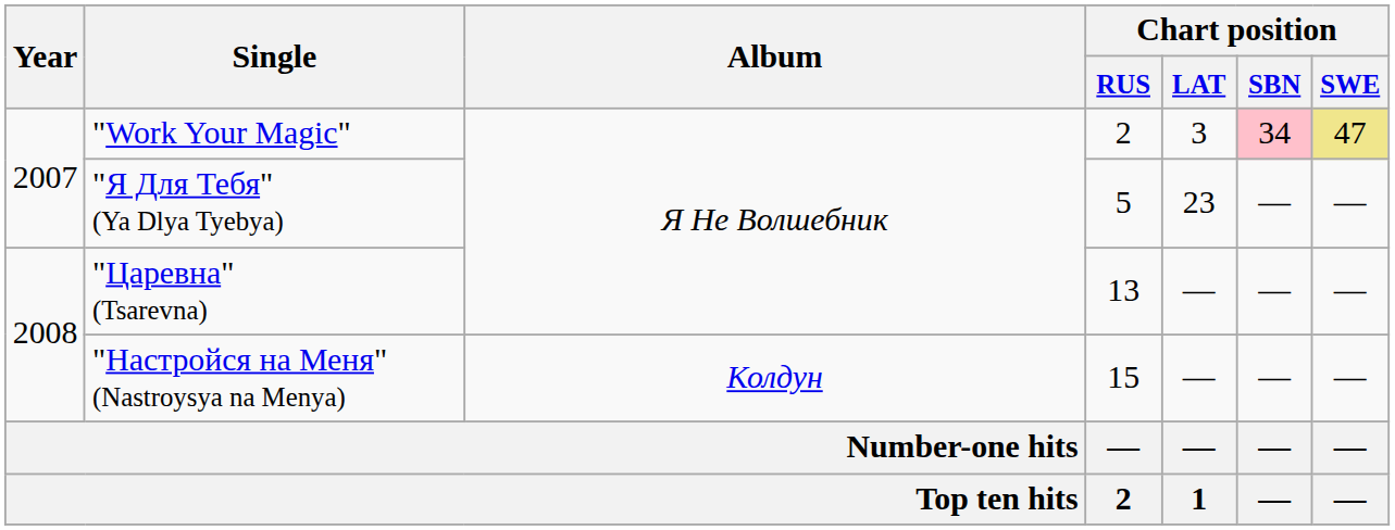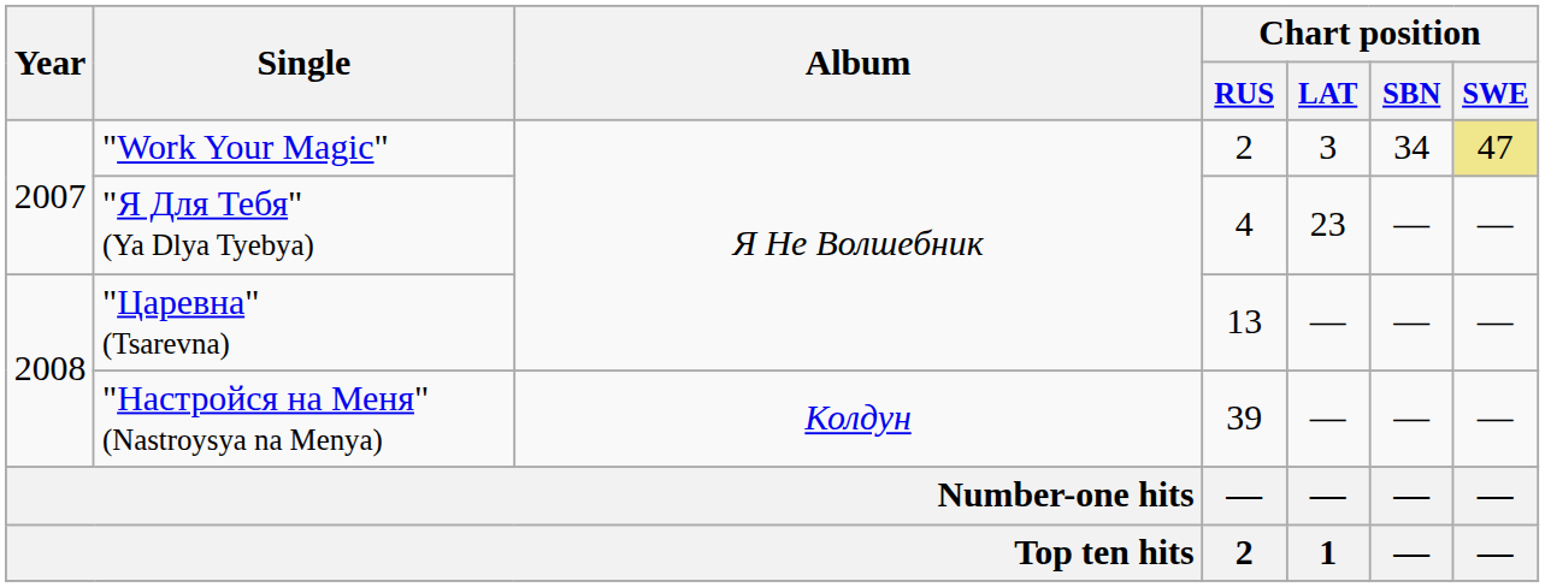"Work Your Magic" | Chart position / SBN: pink background -> no background
"Я Для Тебя" (Ya Dlya Tyebya) | Chart position / RUS: 5 -> 4
"Настройся на Меня" (Nastroysya na Menya) | Chart position / RUS: 15 -> 39
